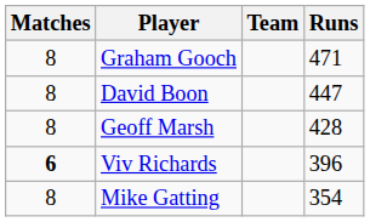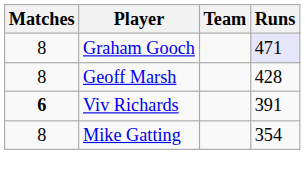Graham Gooch | Runs: no background -> lavender background
- row: 8 | David Boon | 447
Viv Richards | Runs: 396 -> 391
